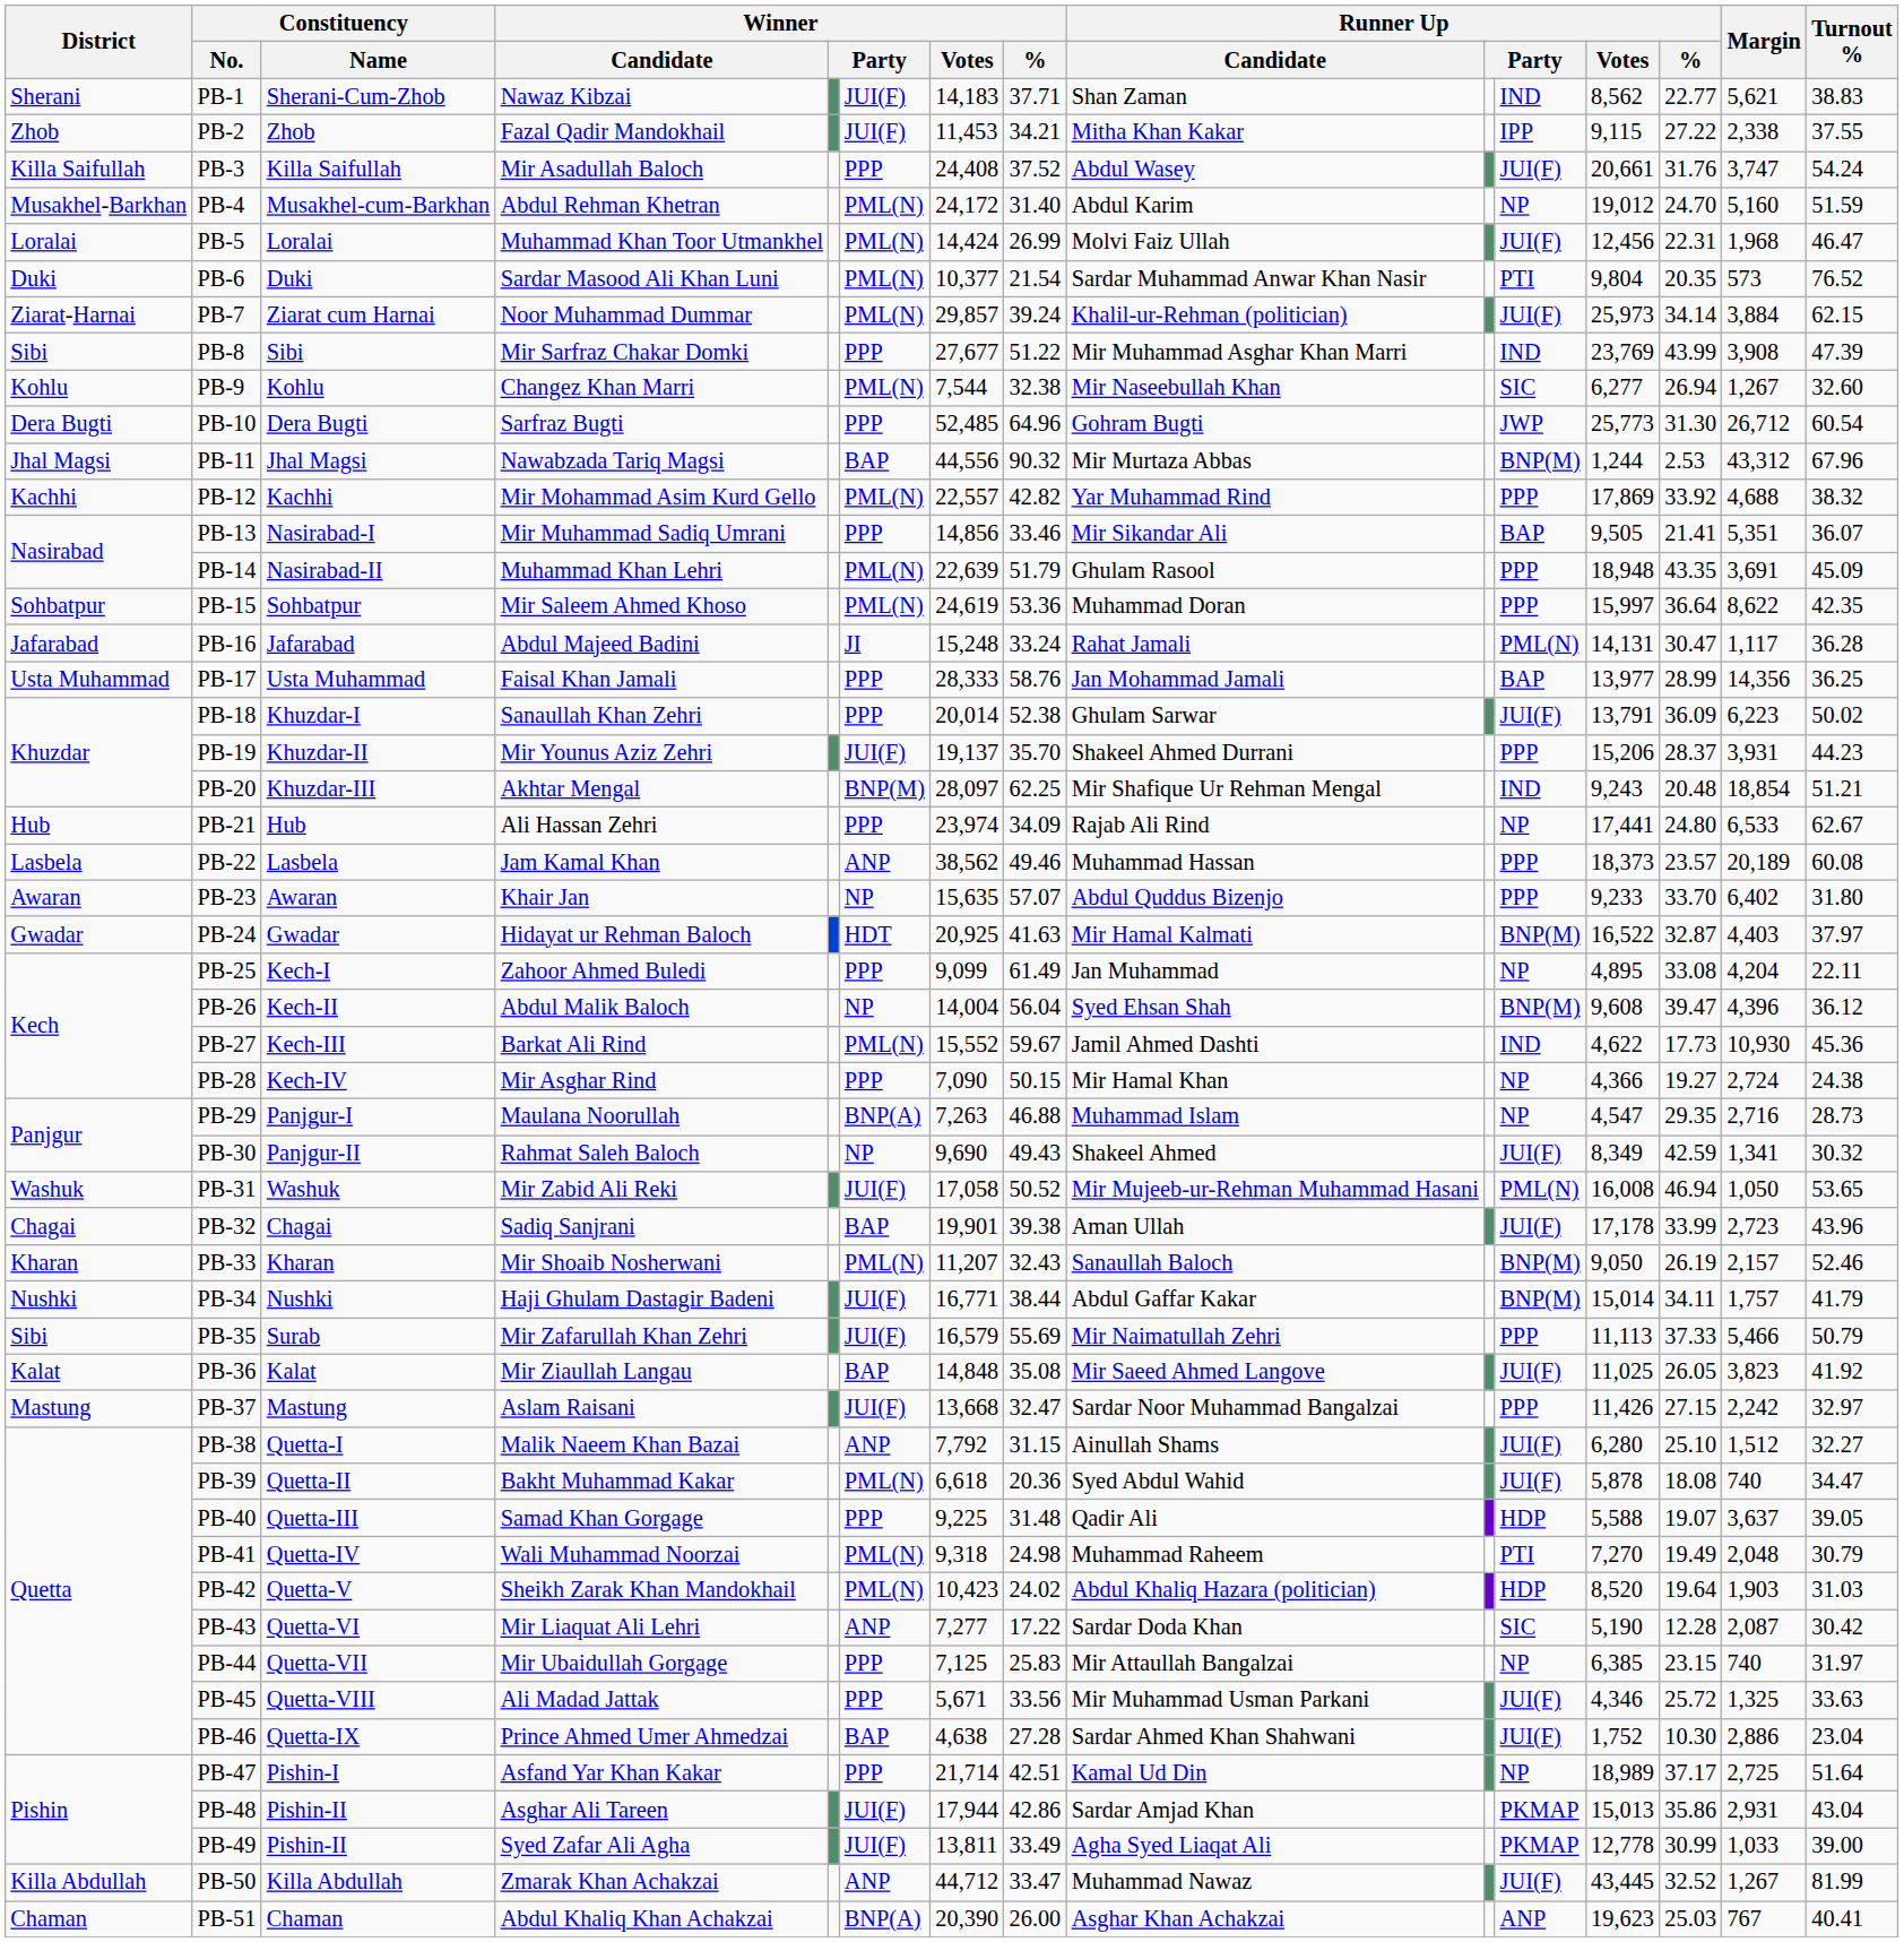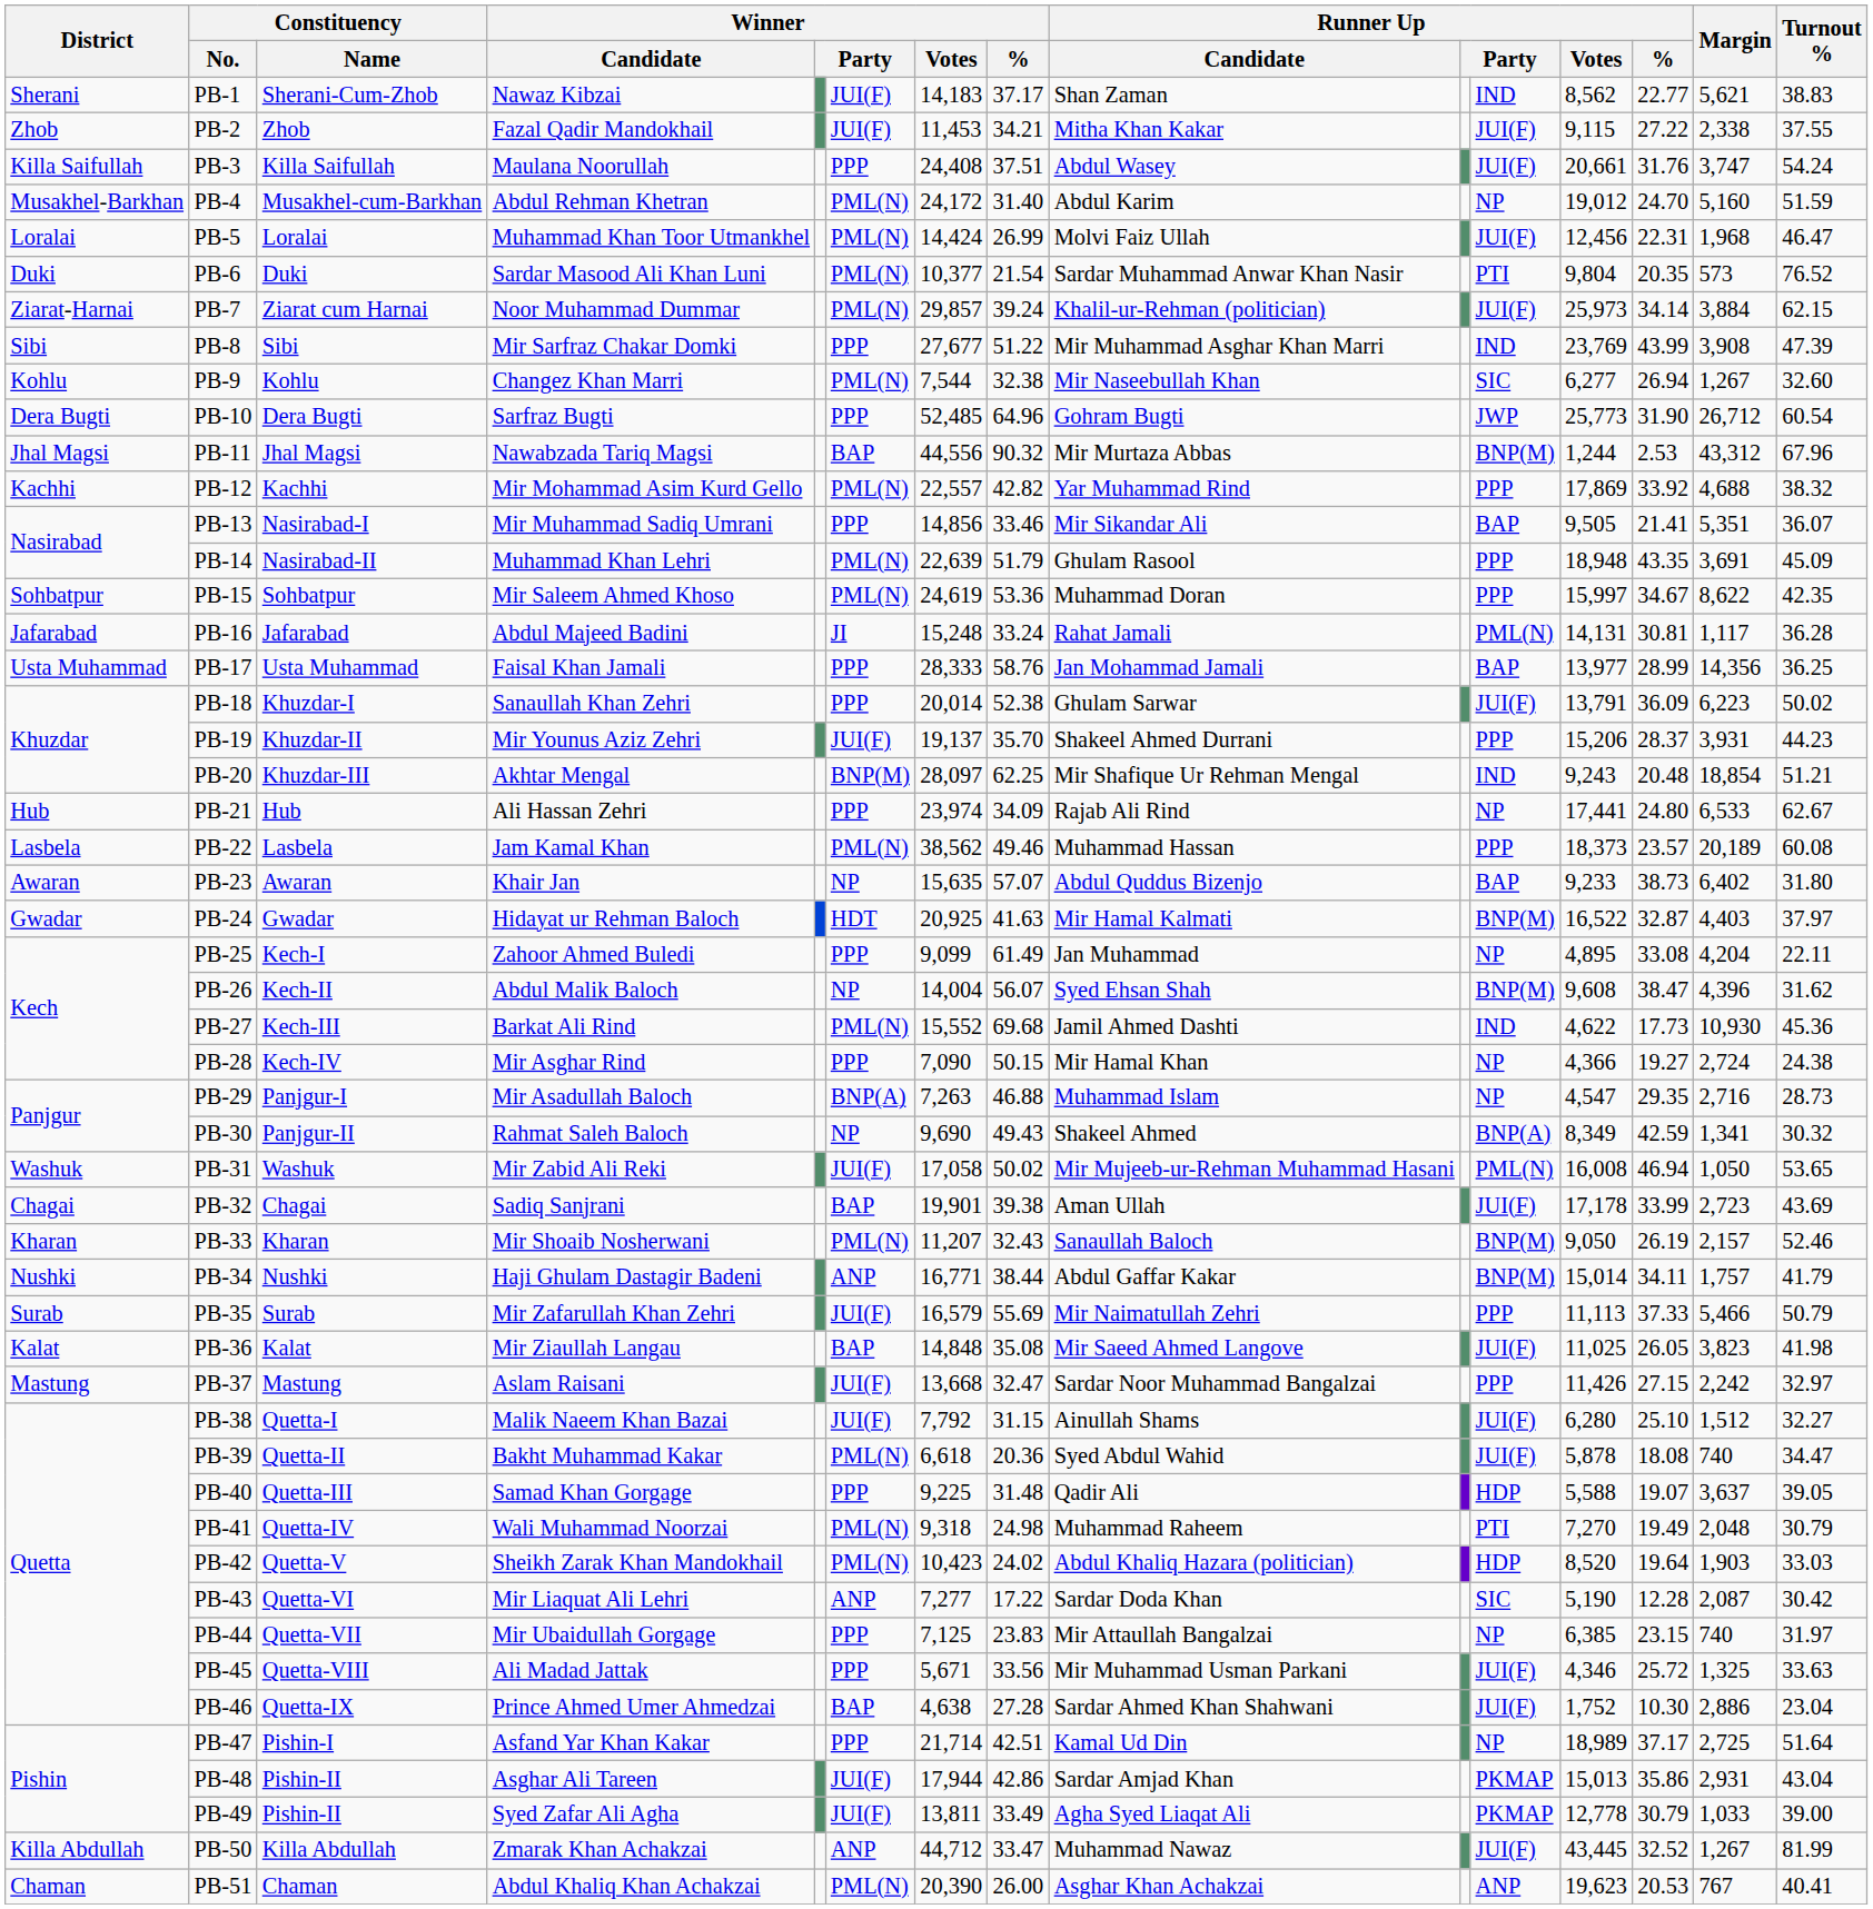PB-1 | Winner / %: 37.71 -> 37.17
PB-2 | column 11: IPP -> JUI(F)
PB-3 | Winner / Candidate: Mir Asadullah Baloch -> Maulana Noorullah
PB-3 | Winner / %: 37.52 -> 37.51
PB-10 | Runner Up / %: 31.30 -> 31.90
PB-15 | Runner Up / %: 36.64 -> 34.67
PB-16 | Runner Up / %: 30.47 -> 30.81
PB-22 | column 6: ANP -> PML(N)
PB-23 | column 11: PPP -> BAP
PB-23 | Runner Up / %: 33.70 -> 38.73
PB-26 | Winner / %: 56.04 -> 56.07
PB-26 | Runner Up / %: 39.47 -> 38.47
PB-26 | Turnout %: 36.12 -> 31.62
PB-27 | Winner / %: 59.67 -> 69.68
PB-29 | Winner / Candidate: Maulana Noorullah -> Mir Asadullah Baloch
PB-30 | column 11: JUI(F) -> BNP(A)
PB-31 | Winner / %: 50.52 -> 50.02
PB-32 | Turnout %: 43.96 -> 43.69
PB-34 | column 6: JUI(F) -> ANP
PB-35 | District: Sibi -> Surab
PB-36 | Turnout %: 41.92 -> 41.98
PB-38 | column 6: ANP -> JUI(F)
PB-42 | Turnout %: 31.03 -> 33.03
PB-44 | Winner / %: 25.83 -> 23.83
PB-49 | Runner Up / %: 30.99 -> 30.79
PB-51 | column 6: BNP(A) -> PML(N)
PB-51 | Runner Up / %: 25.03 -> 20.53
